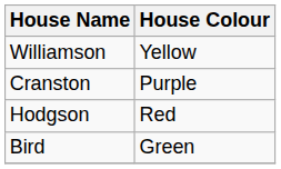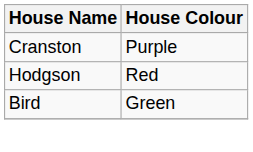- row: Williamson | Yellow
